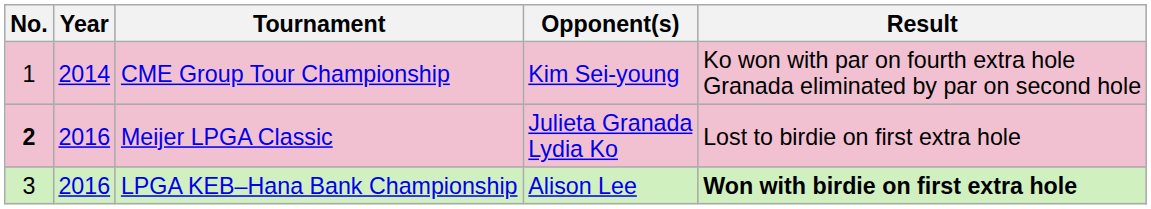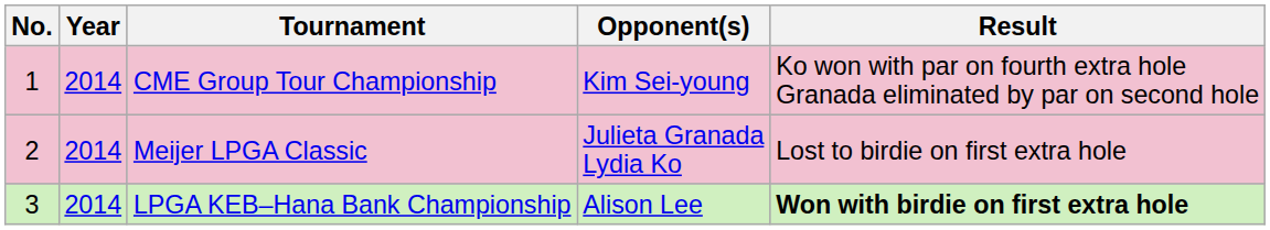Meijer LPGA Classic | No.: bold -> normal
Meijer LPGA Classic | Year: 2016 -> 2014
LPGA KEB–Hana Bank Championship | Year: 2016 -> 2014
